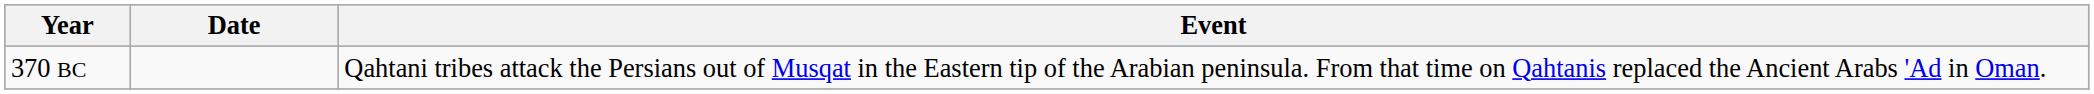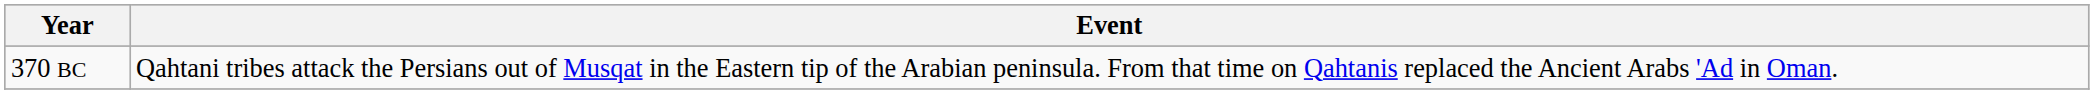- column: Date
